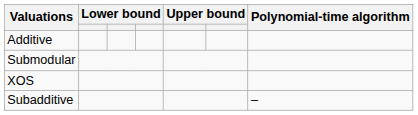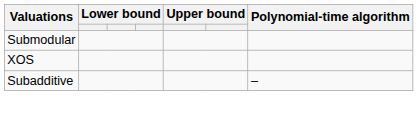- row: Additive
